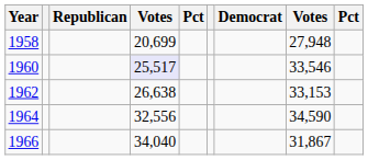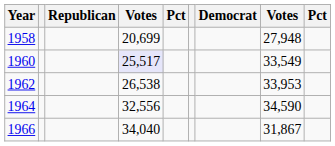1960 | column 8: 33,546 -> 33,549
1962 | column 4: 26,638 -> 26,538
1962 | column 8: 33,153 -> 33,953
